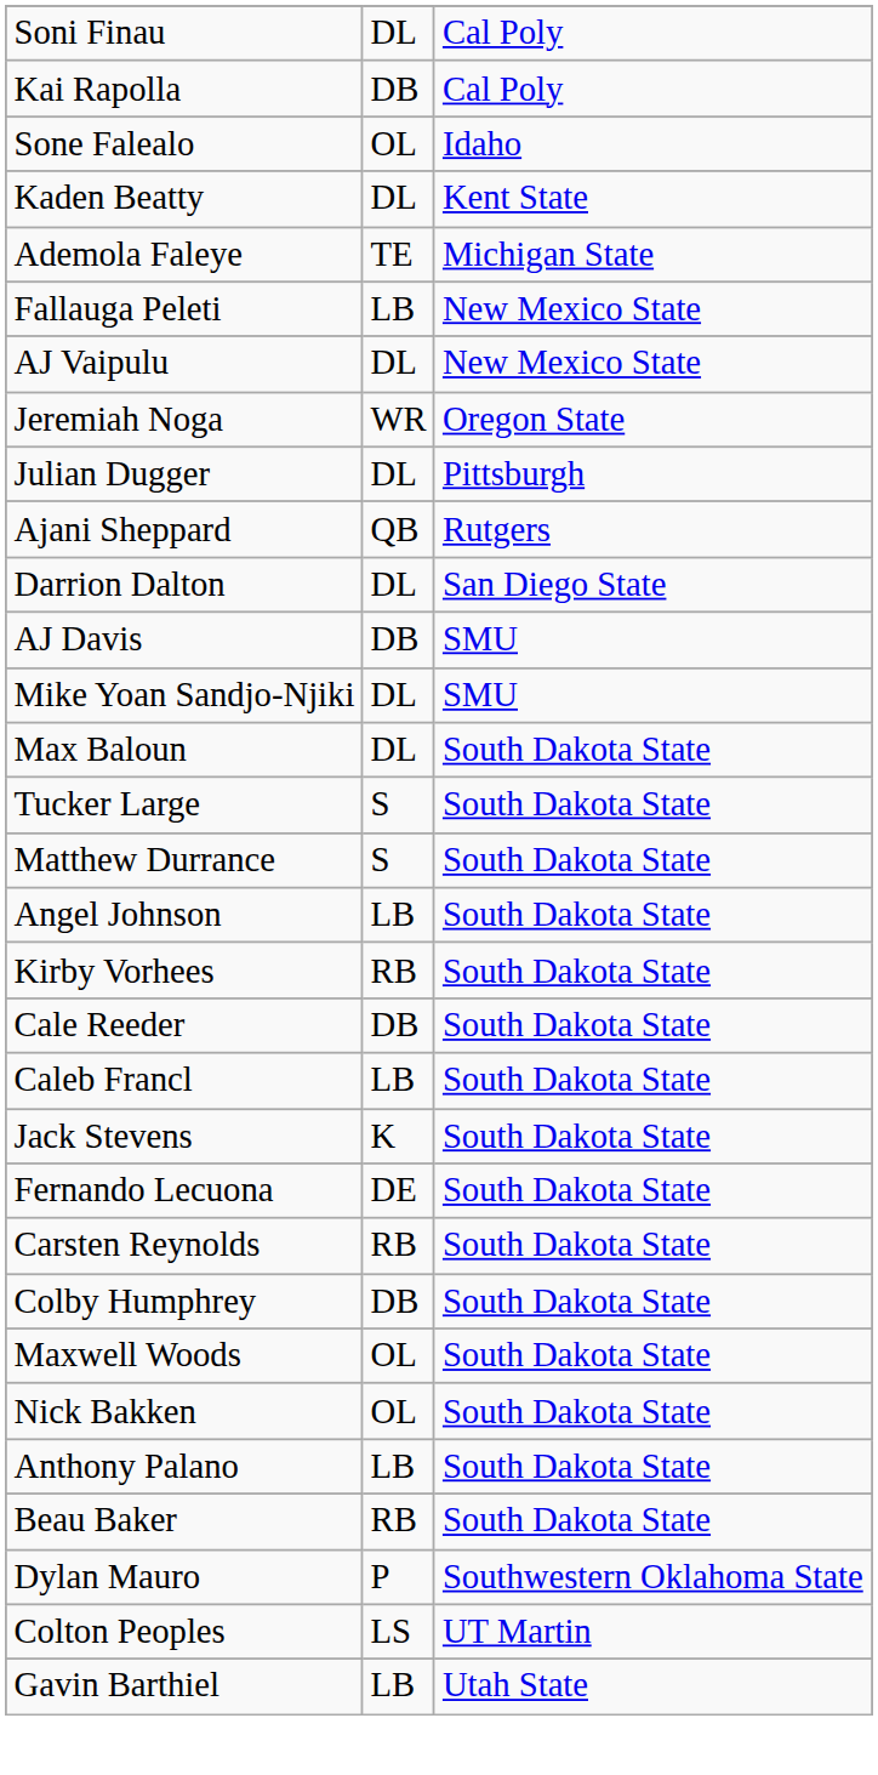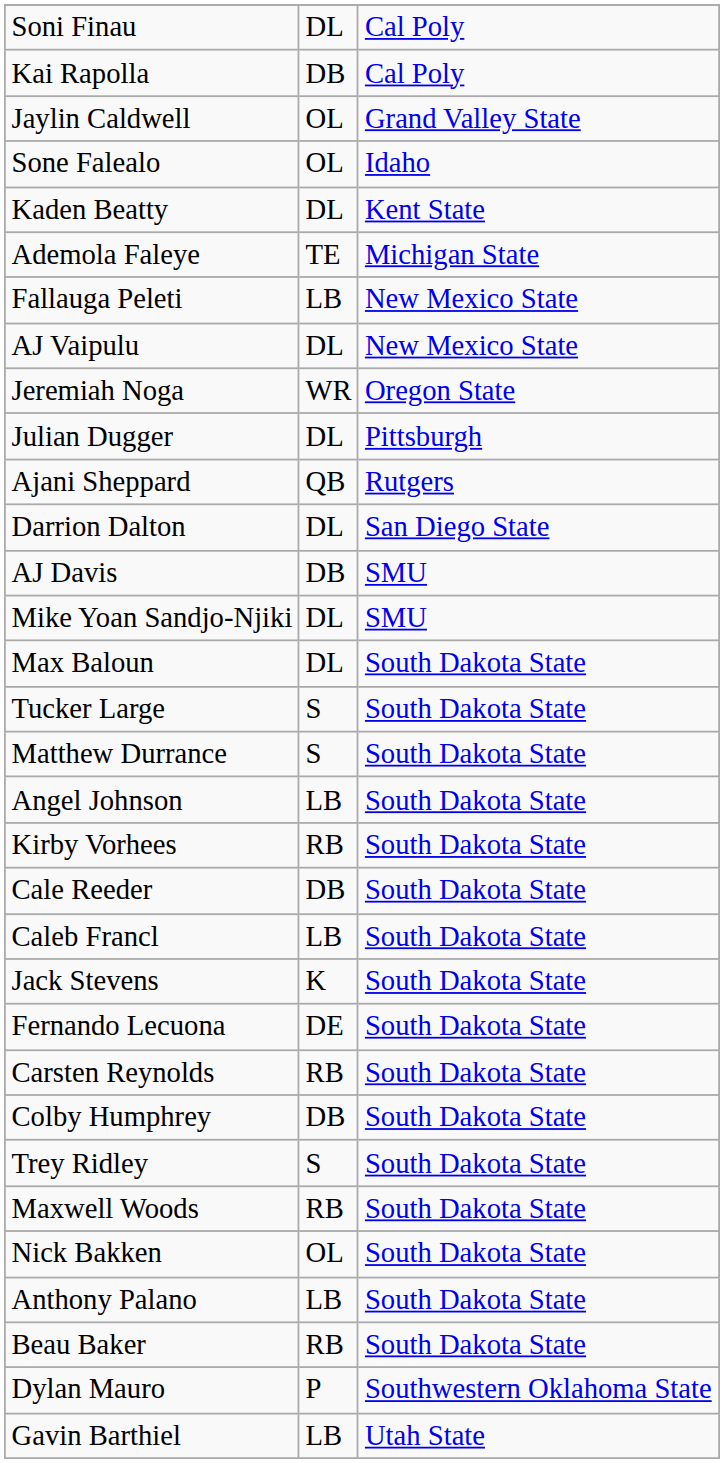+ row: Jaylin Caldwell | OL | Grand Valley State
+ row: Trey Ridley | S | South Dakota State
Maxwell Woods | column 2: OL -> RB
- row: Colton Peoples | LS | UT Martin
